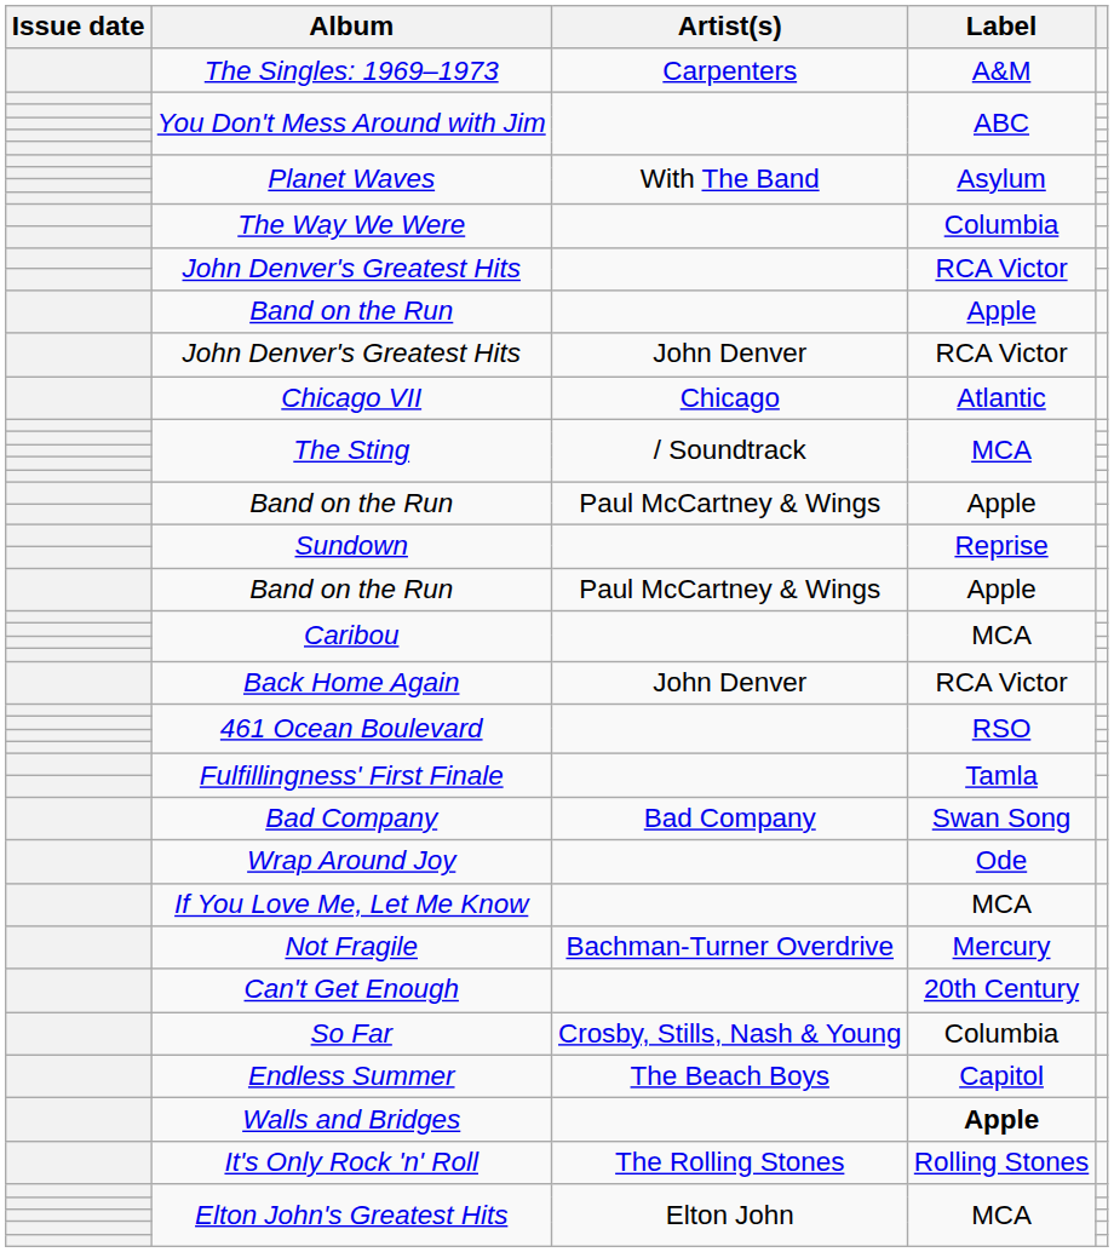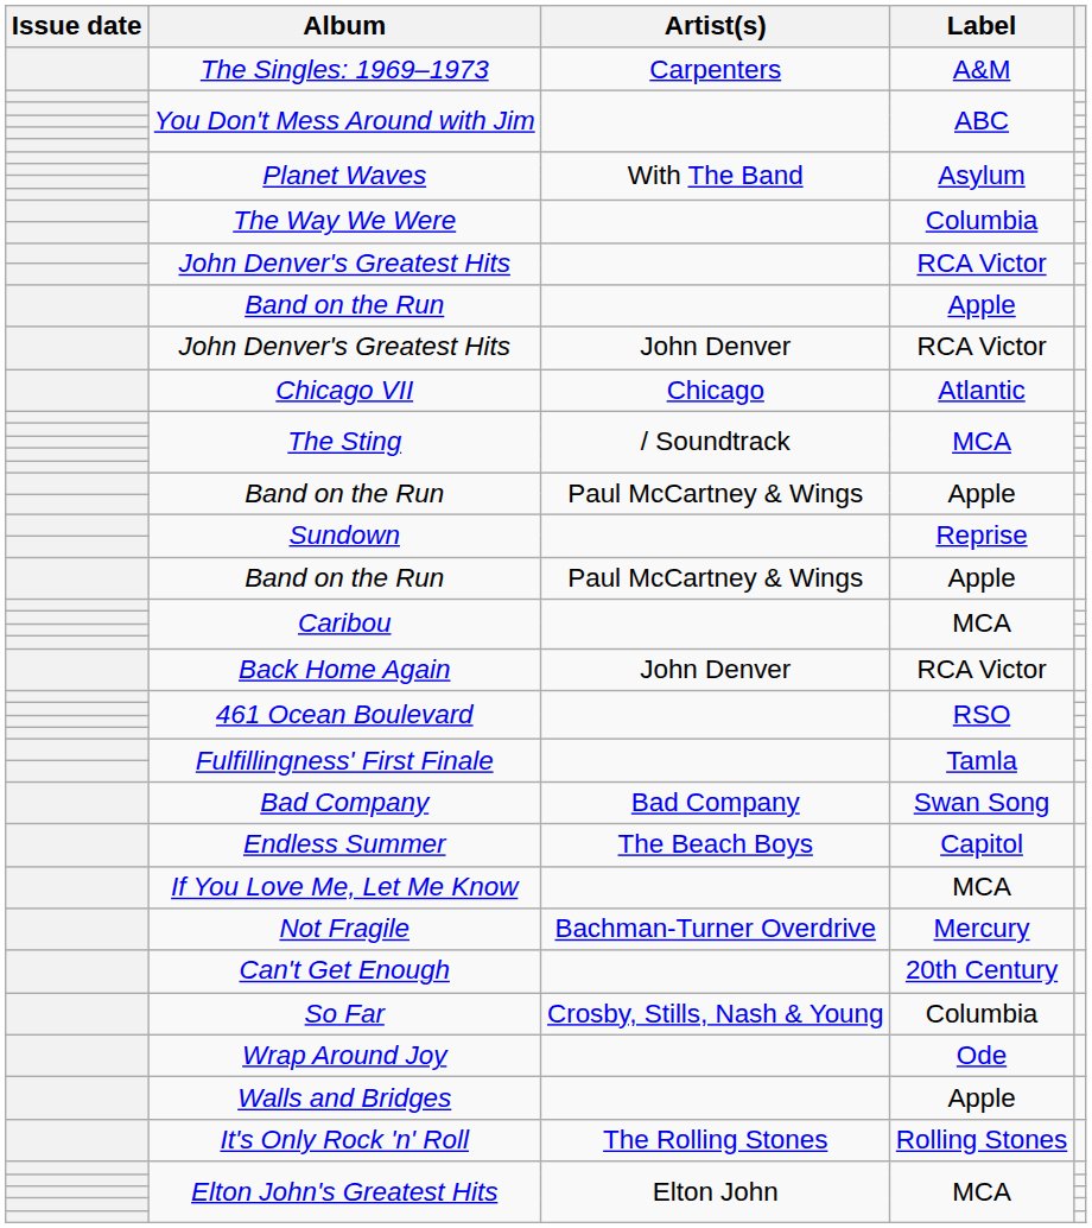rows swapped: Endless Summer <-> Wrap Around Joy
Walls and Bridges | Label: bold -> normal
